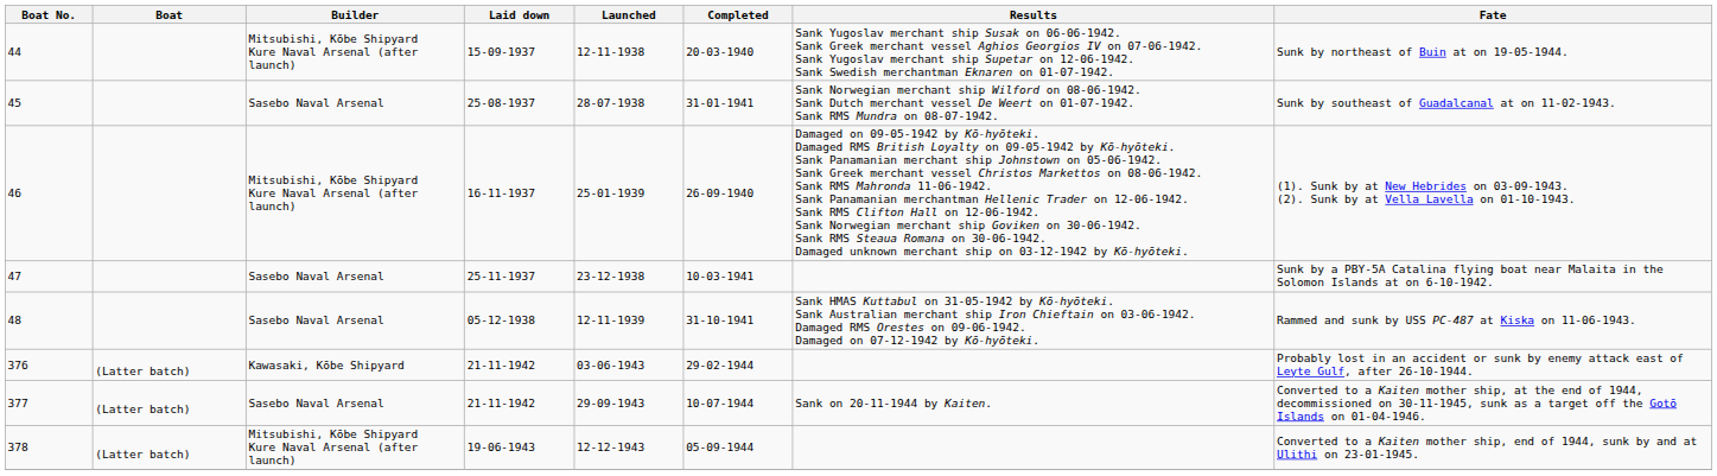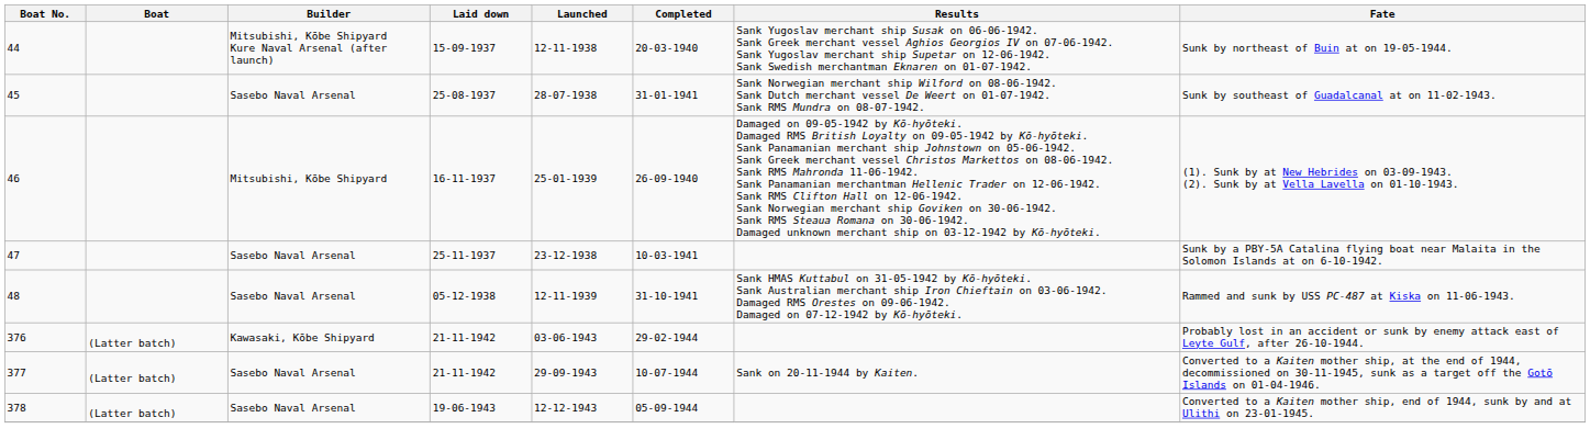46 | Builder: Mitsubishi, Kōbe Shipyard Kure Naval Arsenal (after launch) -> Mitsubishi, Kōbe Shipyard
378 | Builder: Mitsubishi, Kōbe Shipyard Kure Naval Arsenal (after launch) -> Sasebo Naval Arsenal
